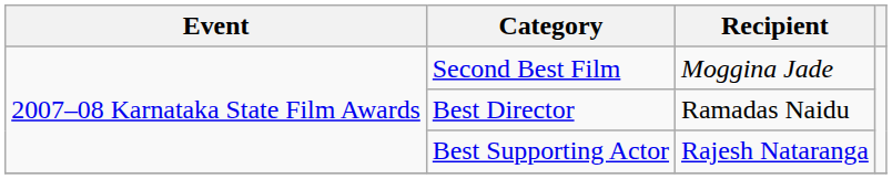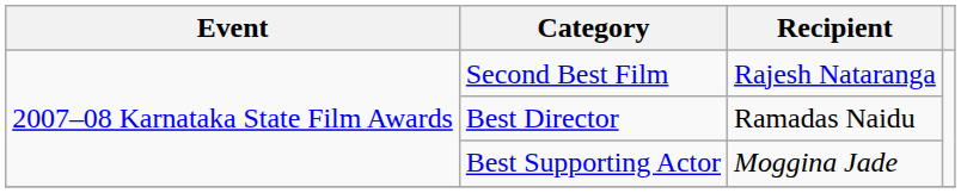Second Best Film | Recipient: Moggina Jade -> Rajesh Nataranga
Best Supporting Actor | Recipient: Rajesh Nataranga -> Moggina Jade
